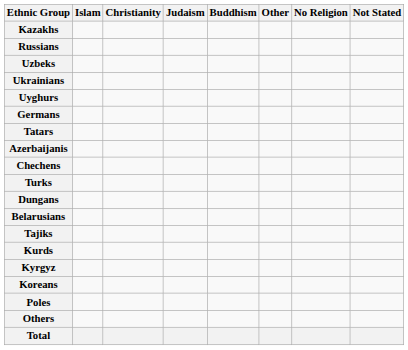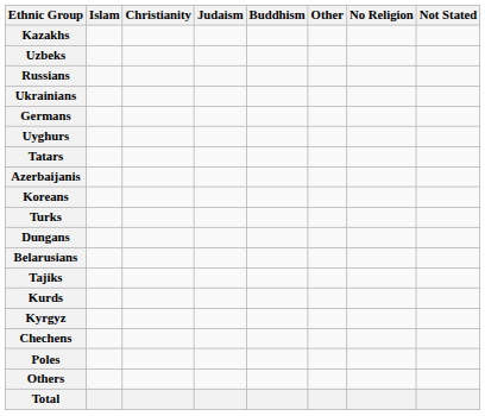rows swapped: Russians <-> Uzbeks
rows swapped: Uyghurs <-> Germans
rows swapped: Koreans <-> Chechens
